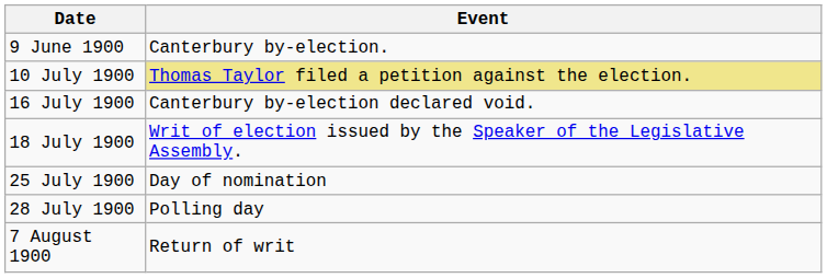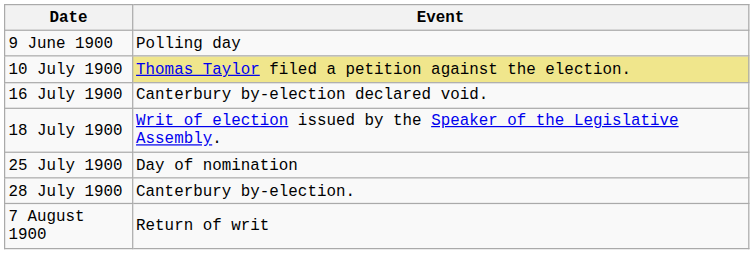9 June 1900 | Event: Canterbury by-election. -> Polling day
28 July 1900 | Event: Polling day -> Canterbury by-election.
